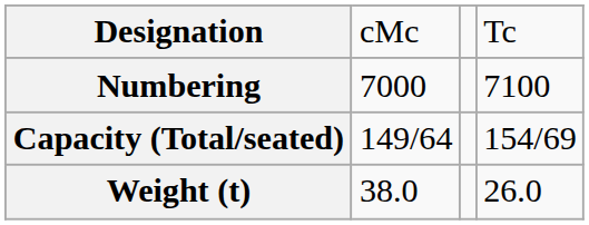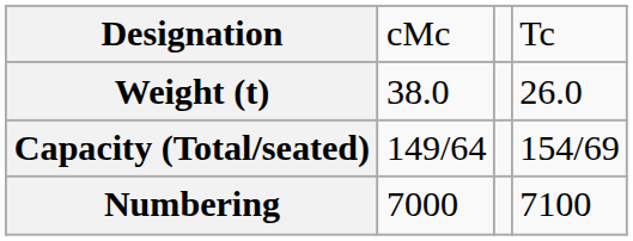rows swapped: Numbering <-> Weight (t)
